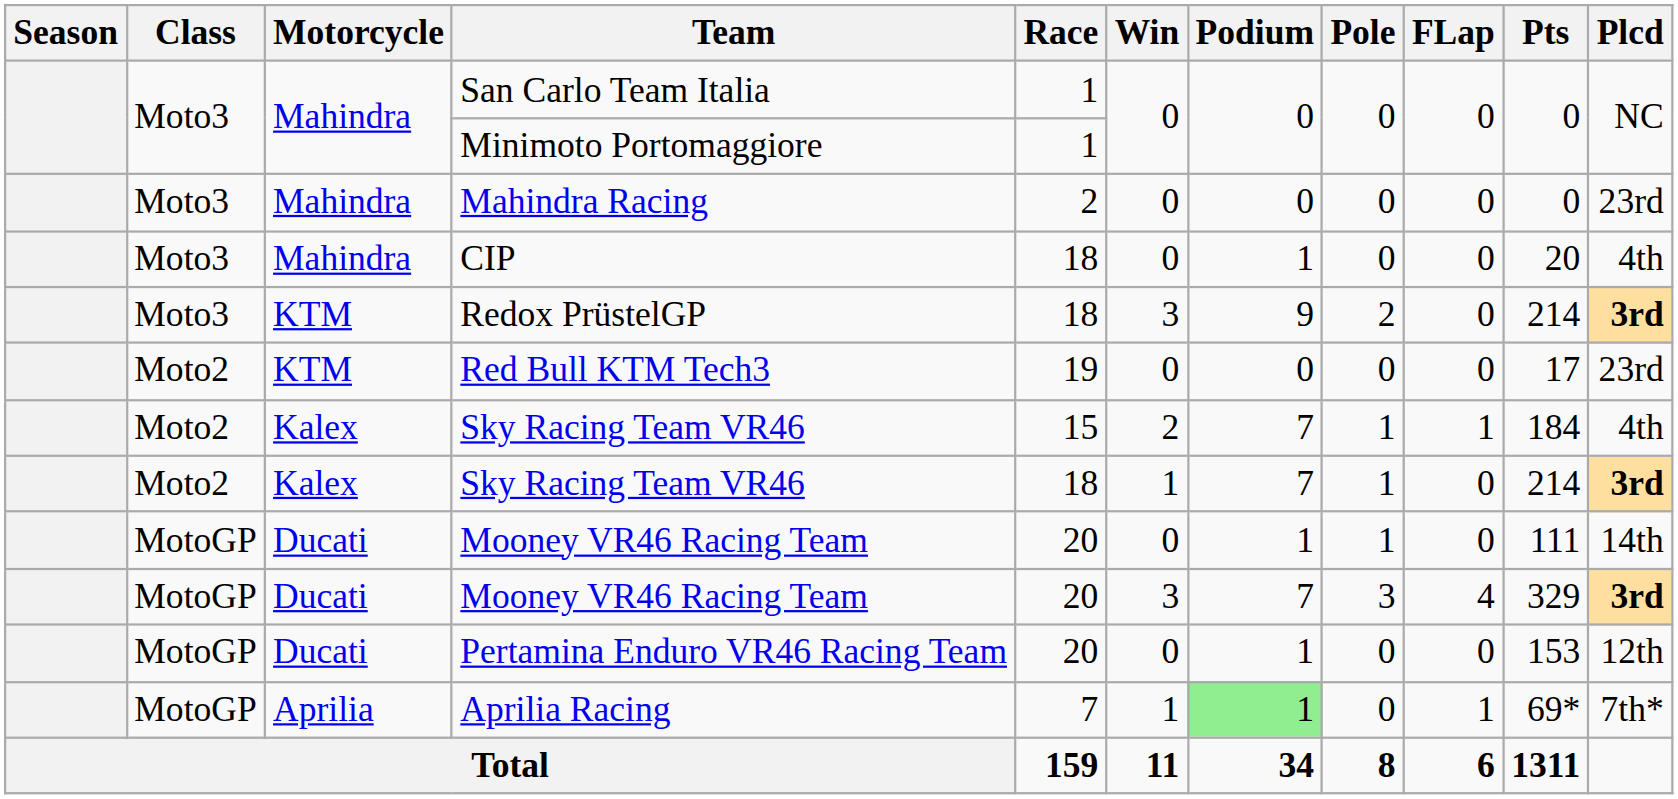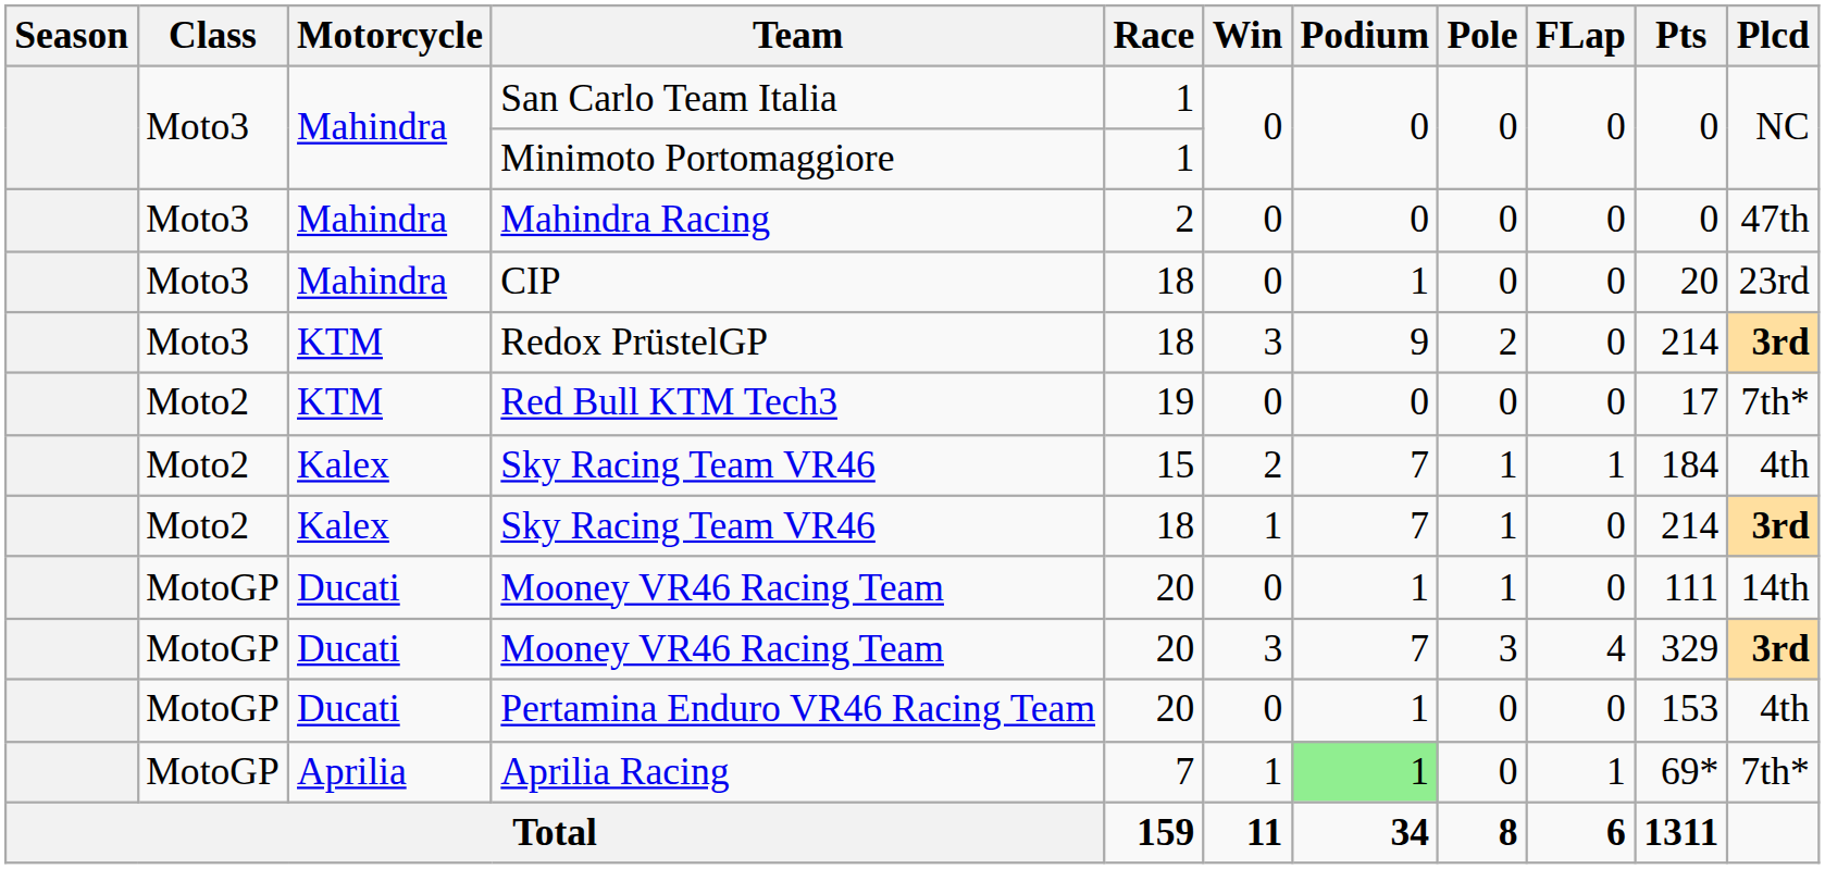Mahindra Racing | Plcd: 23rd -> 47th
CIP | Plcd: 4th -> 23rd
Red Bull KTM Tech3 | Plcd: 23rd -> 7th*
Pertamina Enduro VR46 Racing Team | Plcd: 12th -> 4th
